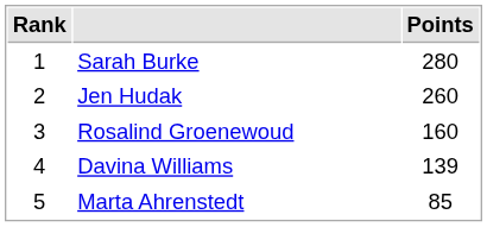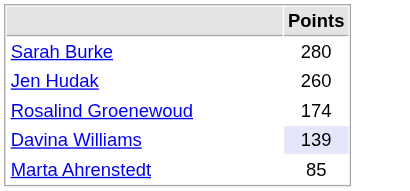- column: Rank | 1 | 2 | 3 | 4 | 5
Rosalind Groenewoud | Points: 160 -> 174
Davina Williams | Points: no background -> lavender background
